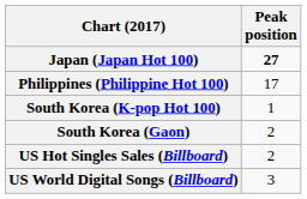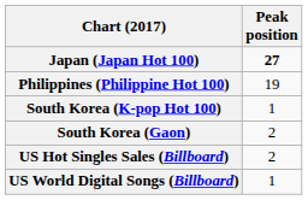Philippines (Philippine Hot 100) | Peak position: 17 -> 19
US World Digital Songs (Billboard) | Peak position: 3 -> 1
